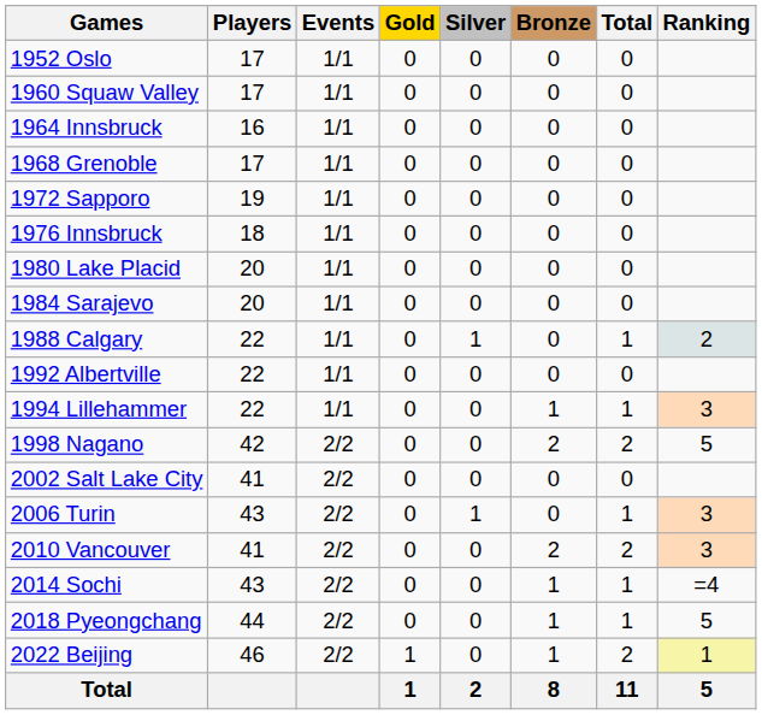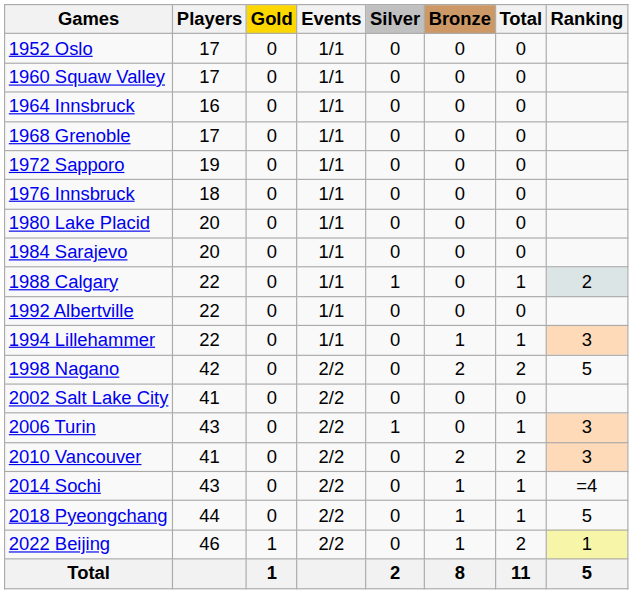columns swapped: Events <-> Gold
